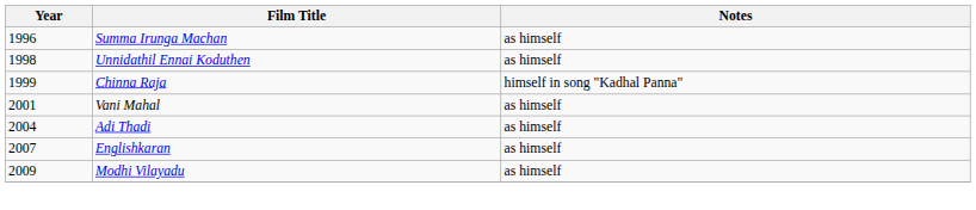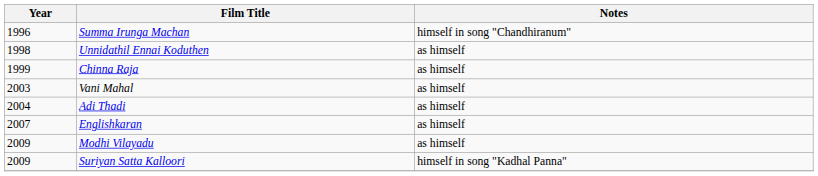Summa Irunga Machan | Notes: as himself -> himself in song "Chandhiranum"
Chinna Raja | Notes: himself in song "Kadhal Panna" -> as himself
Vani Mahal | Year: 2001 -> 2003
+ row: 2009 | Suriyan Satta Kalloori | himself in song "Kadhal Panna"
